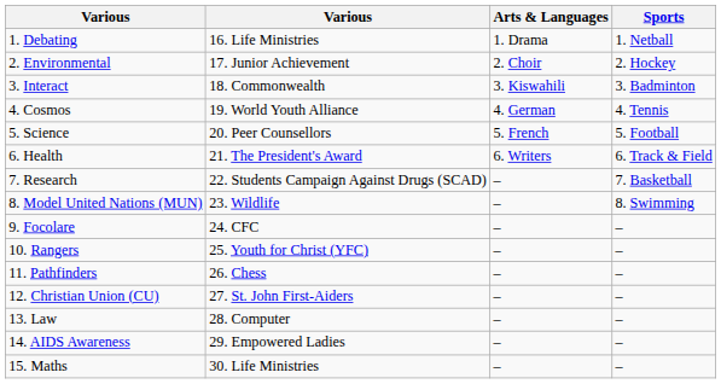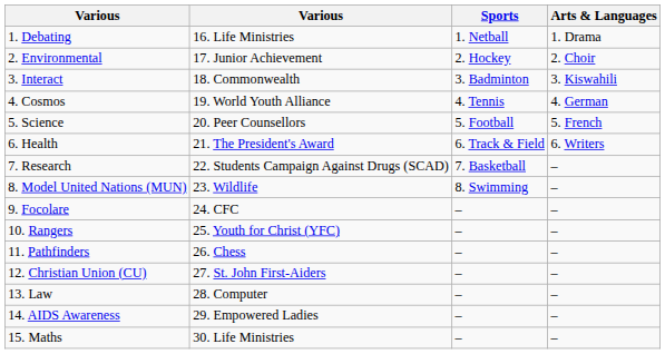columns swapped: Arts & Languages <-> Sports
